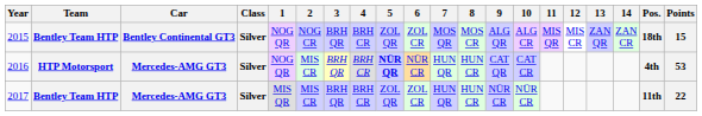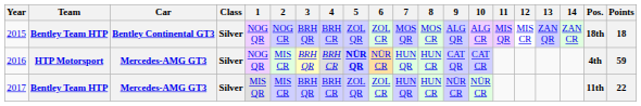2015 | Points: 15 -> 18
2016 | Points: 53 -> 59
